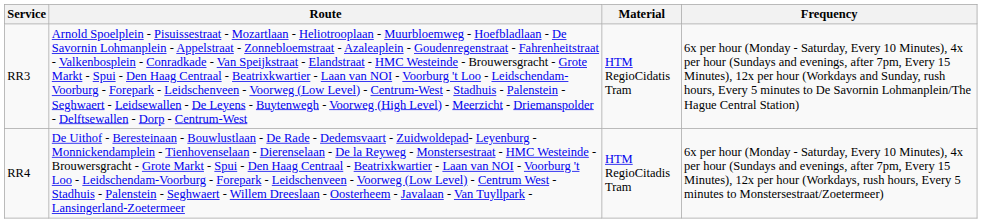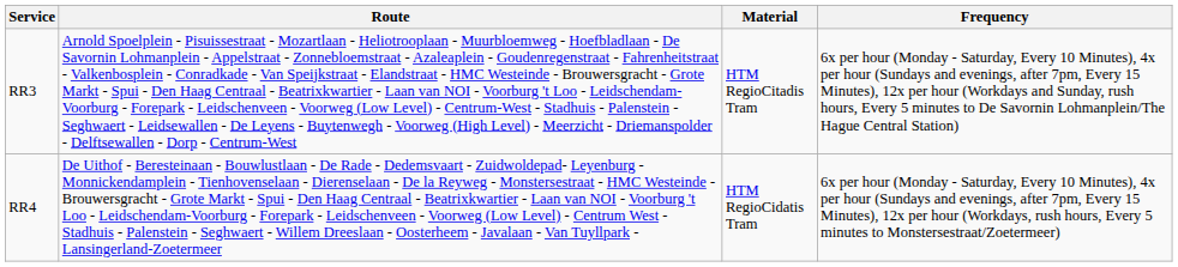RR3 | Material: HTM RegioCidatis Tram -> HTM RegioCitadis Tram
RR4 | Material: HTM RegioCitadis Tram -> HTM RegioCidatis Tram
